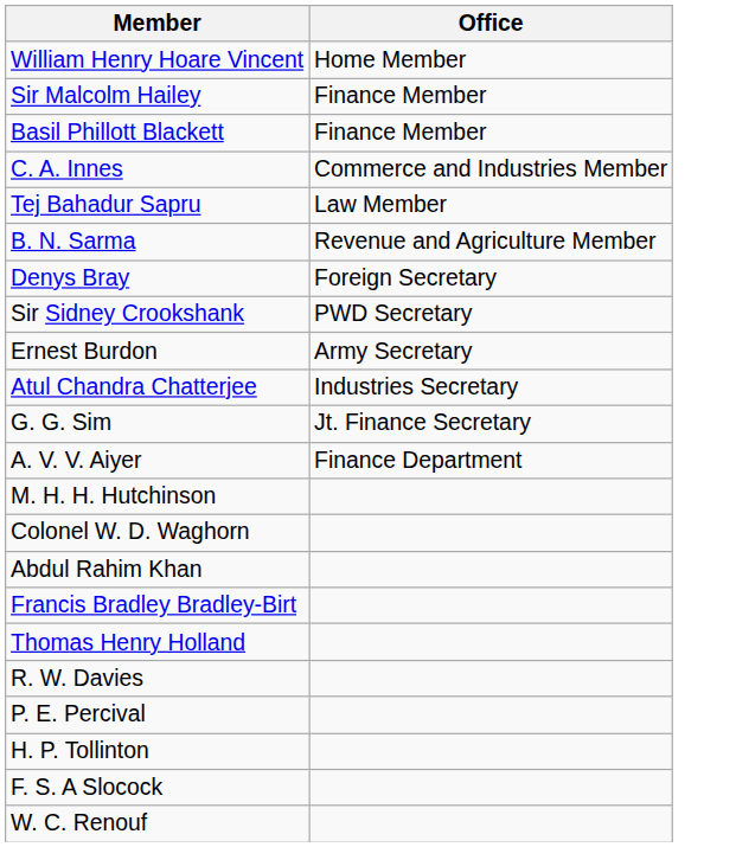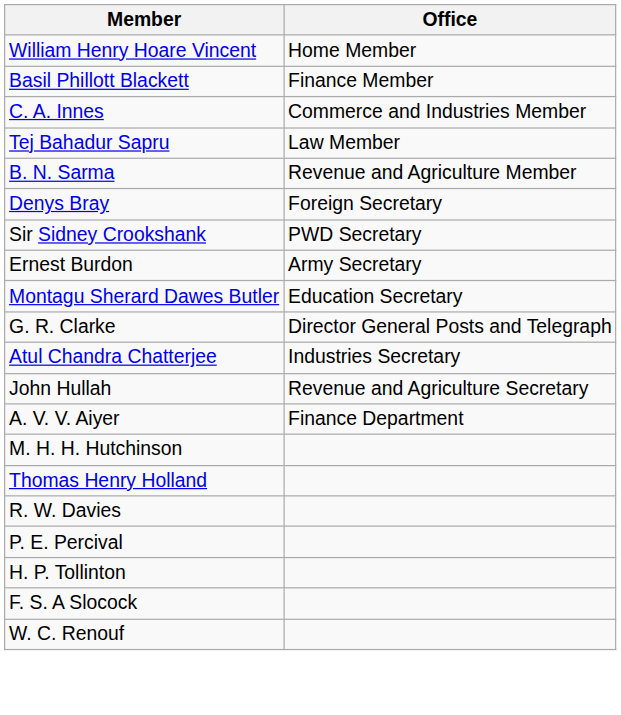- row: Sir Malcolm Hailey | Finance Member
+ row: Montagu Sherard Dawes Butler | Education Secretary
+ row: G. R. Clarke | Director General Posts and Telegraph
- row: G. G. Sim | Jt. Finance Secretary
+ row: John Hullah | Revenue and Agriculture Secretary
- row: Colonel W. D. Waghorn
- row: Abdul Rahim Khan
- row: Francis Bradley Bradley-Birt
